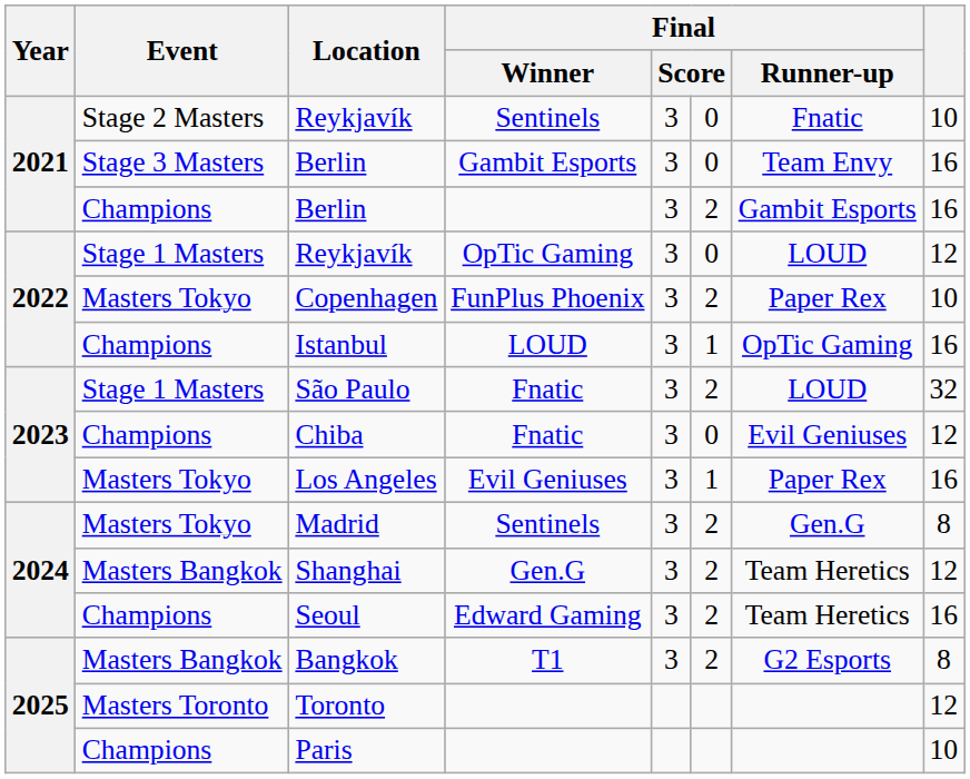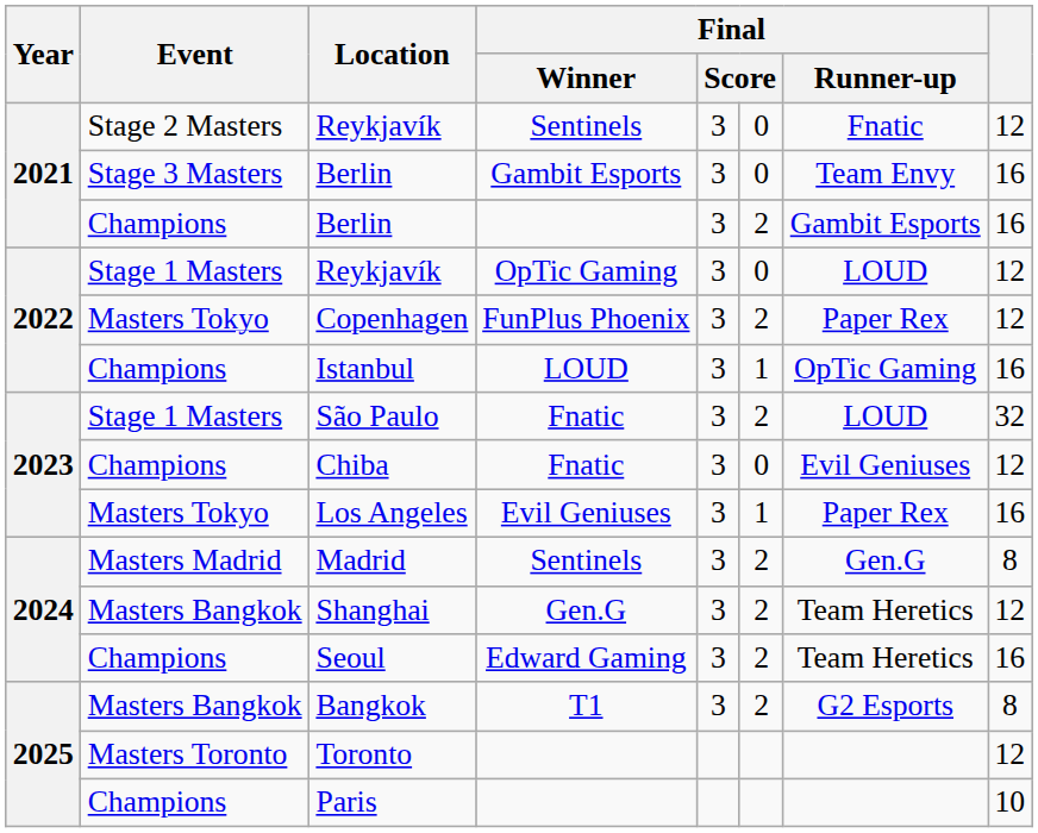Reykjavík / Sentinels | column 8: 10 -> 12
Copenhagen | column 8: 10 -> 12
Madrid | Event: Masters Tokyo -> Masters Madrid
